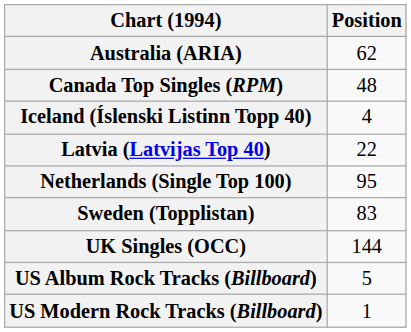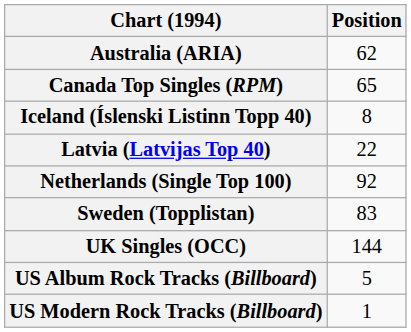Canada Top Singles (RPM) | Position: 48 -> 65
Iceland (Íslenski Listinn Topp 40) | Position: 4 -> 8
Netherlands (Single Top 100) | Position: 95 -> 92
